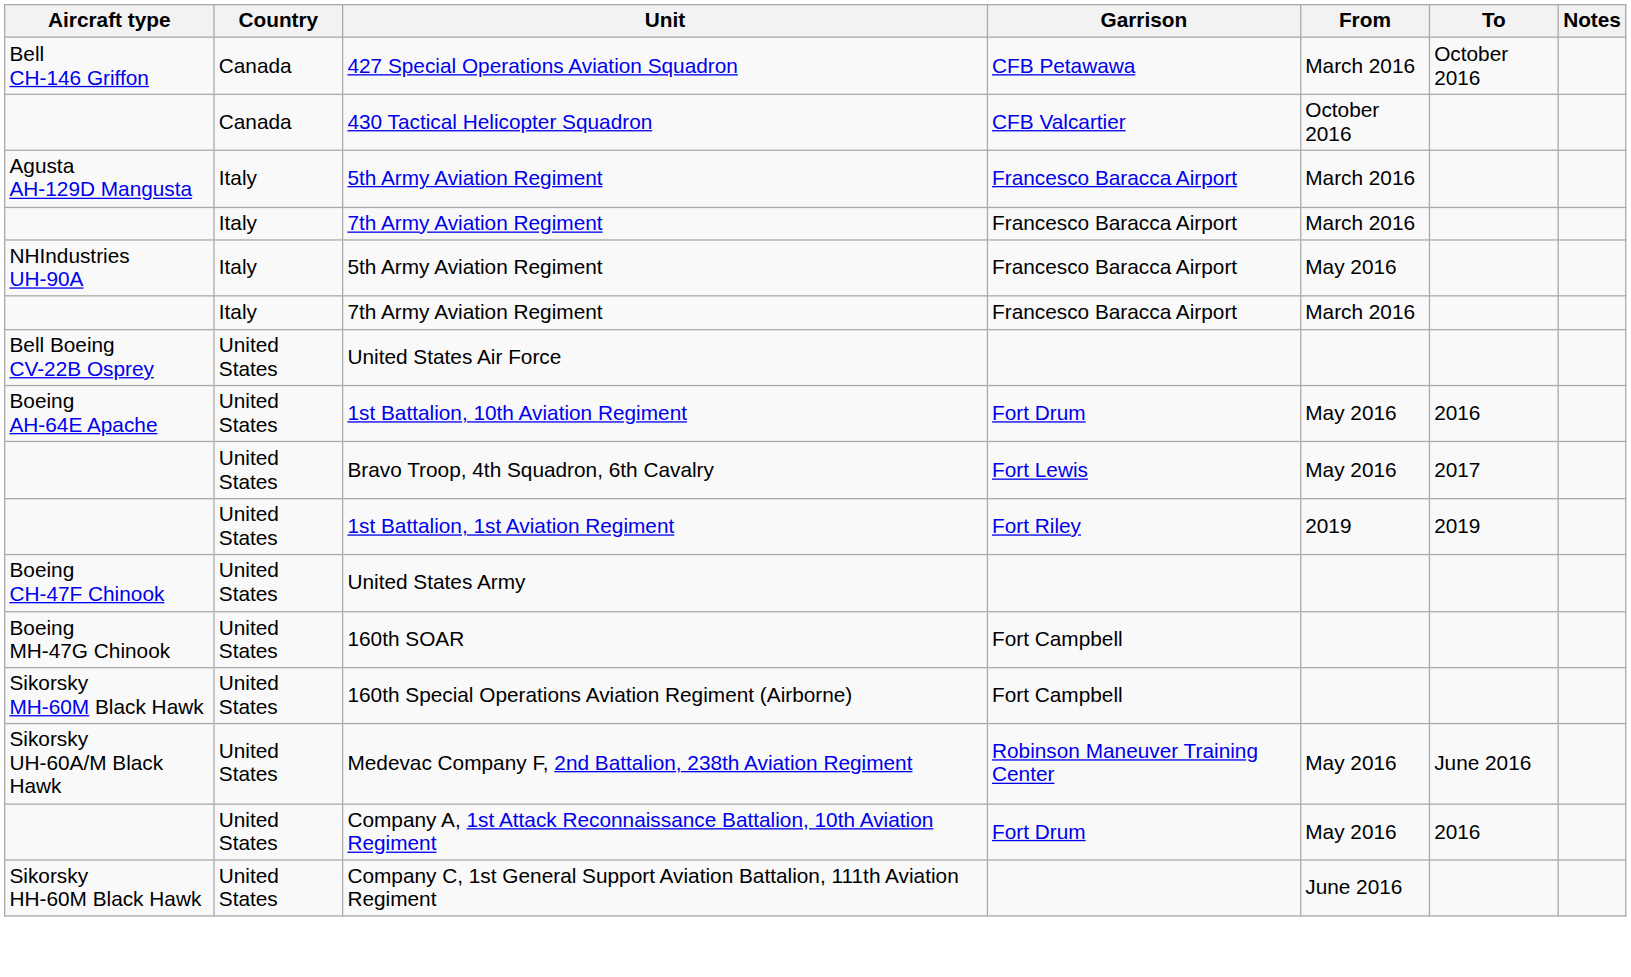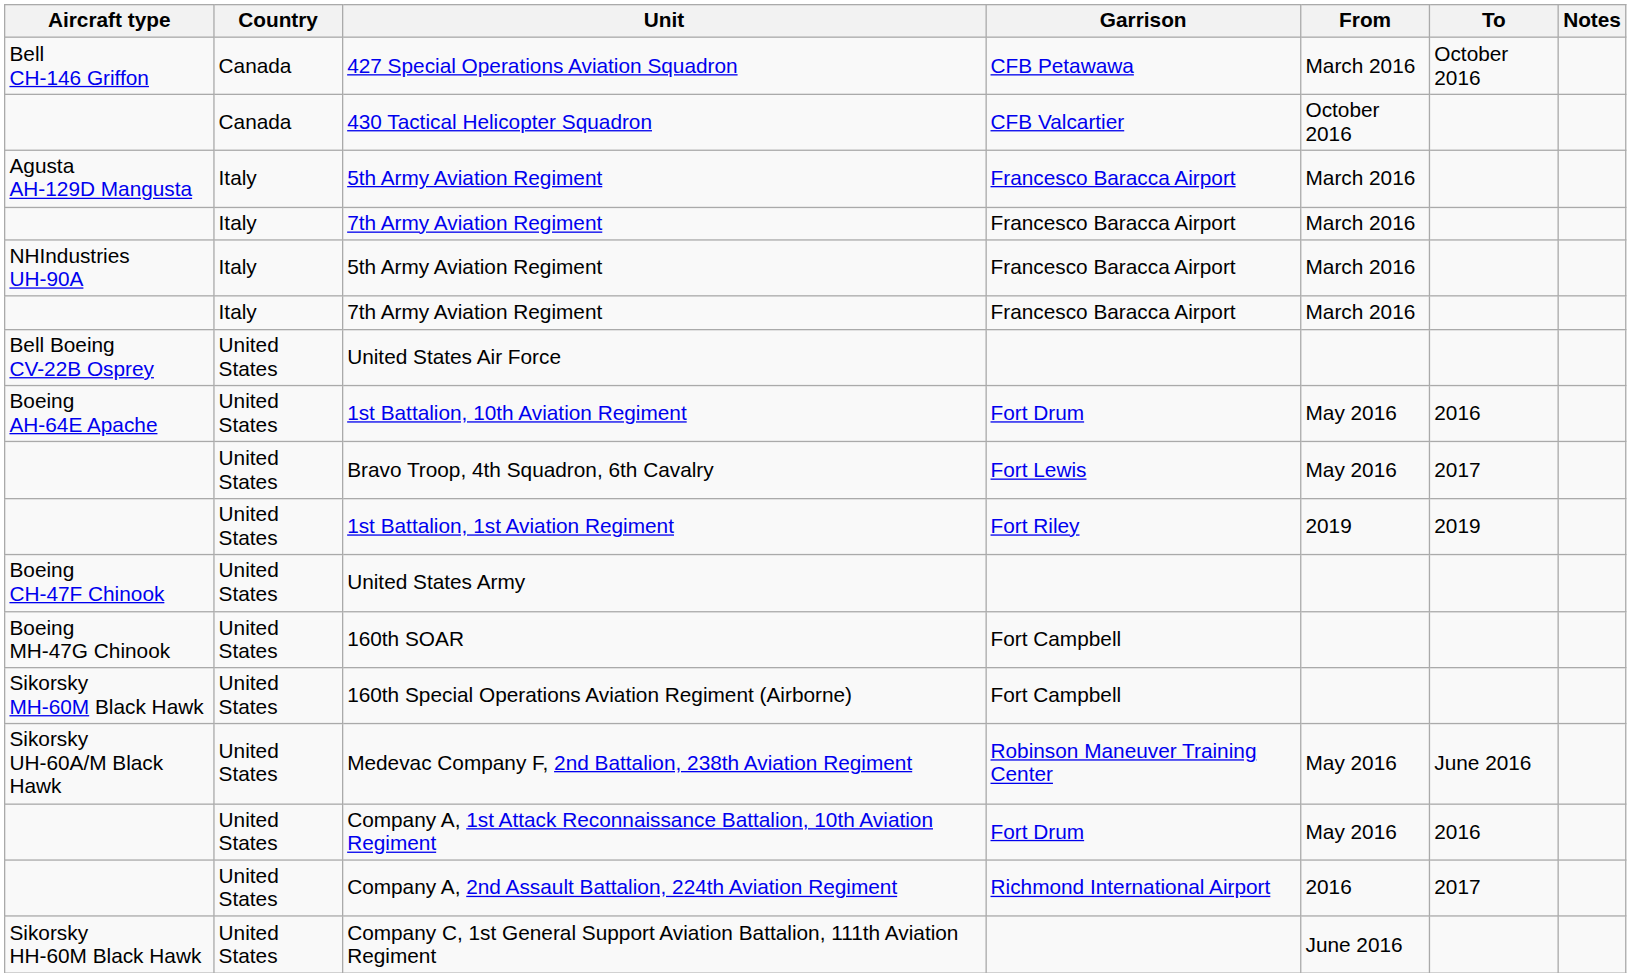NHIndustries UH-90A / 5th Army Aviation Regiment | From: May 2016 -> March 2016
+ row: United States | Company A, 2nd Assault Battalion, 224th Aviation Regiment | Richmond International Airport | 2016 | 2017
